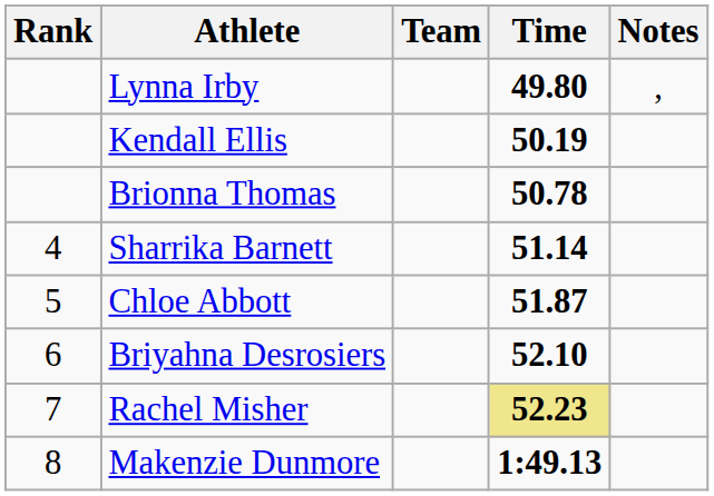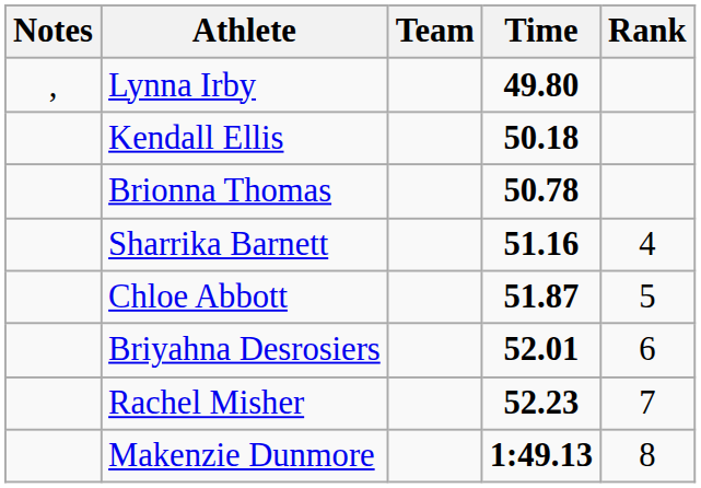columns swapped: Rank <-> Notes
Kendall Ellis | Time: 50.19 -> 50.18
Sharrika Barnett | Time: 51.14 -> 51.16
Briyahna Desrosiers | Time: 52.10 -> 52.01
Rachel Misher | Time: khaki background -> no background
